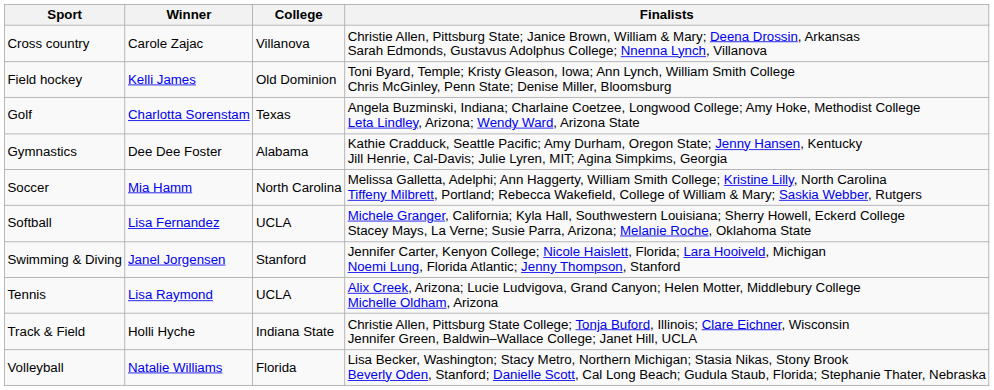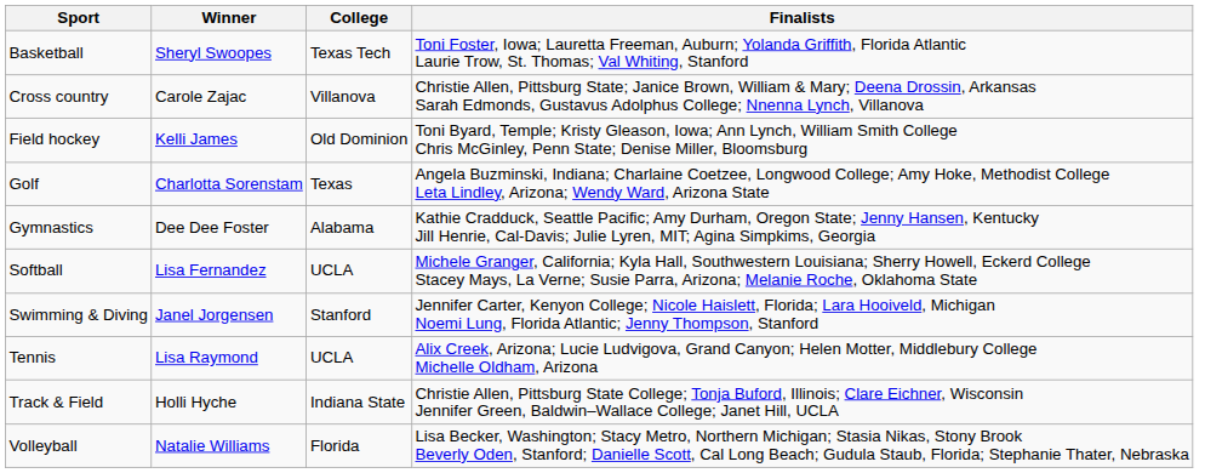+ row: Basketball | Sheryl Swoopes | Texas Tech | Toni Foster, Iowa; Lauretta Freeman, Auburn; Yolanda Griffith, Florida Atlantic Laurie Trow, St. Thomas; Val Whiting, Stanford
- row: Soccer | Mia Hamm | North Carolina | Melissa Galletta, Adelphi; Ann Haggerty, William Smith College; Kristine Lilly, North Carolina Tiffeny Milbrett, Portland; Rebecca Wakefield, College of William & Mary; Saskia Webber, Rutgers
